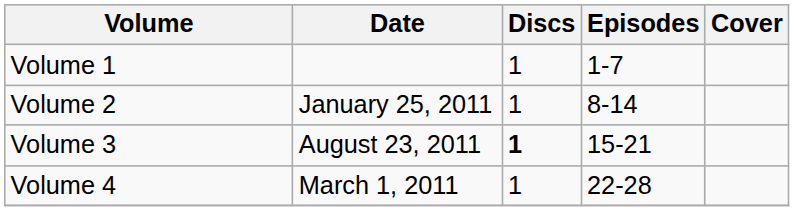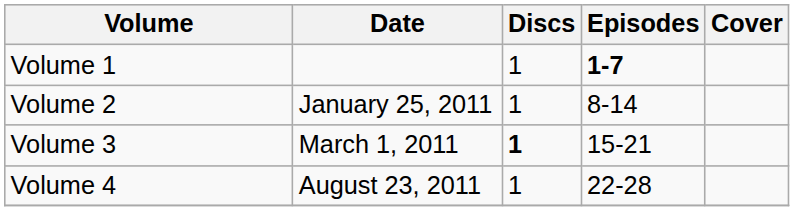Volume 1 | Episodes: normal -> bold
Volume 3 | Date: August 23, 2011 -> March 1, 2011
Volume 4 | Date: March 1, 2011 -> August 23, 2011
